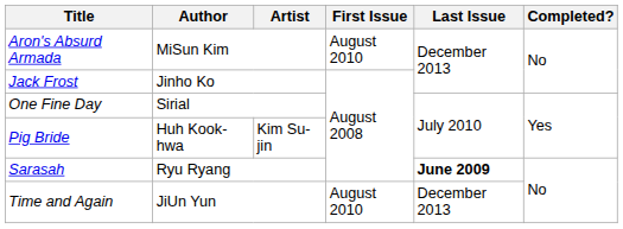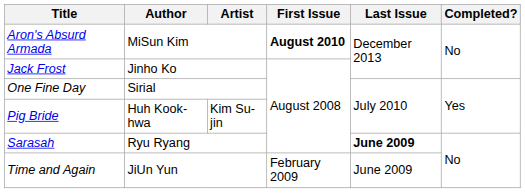Aron's Absurd Armada | First Issue: normal -> bold
Time and Again | First Issue: August 2010 -> February 2009
Time and Again | Last Issue: December 2013 -> June 2009
